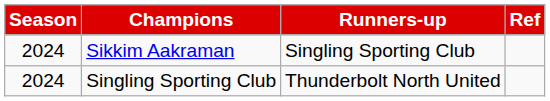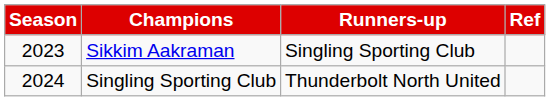Sikkim Aakraman | Season: 2024 -> 2023
